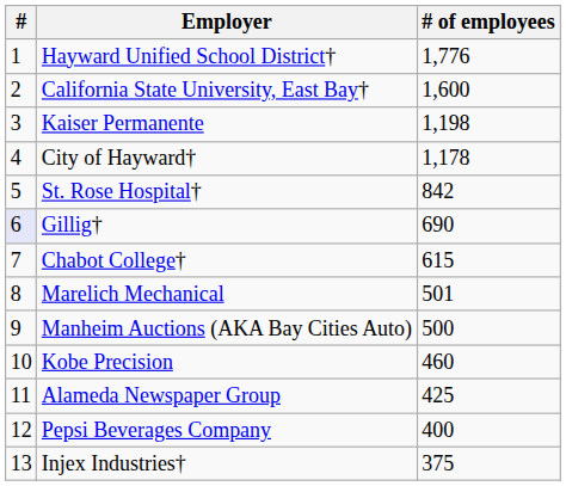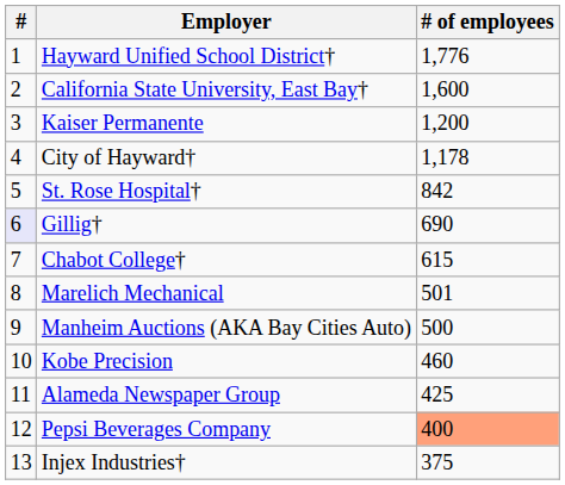Kaiser Permanente | # of employees: 1,198 -> 1,200
Pepsi Beverages Company | # of employees: no background -> lightsalmon background
